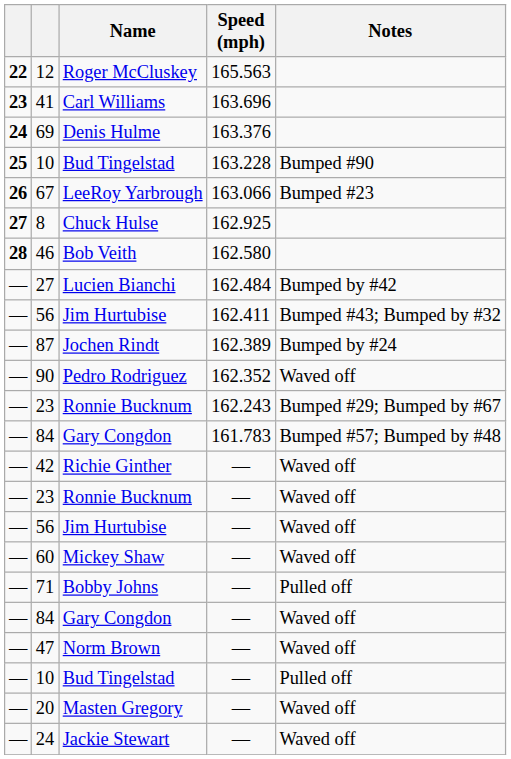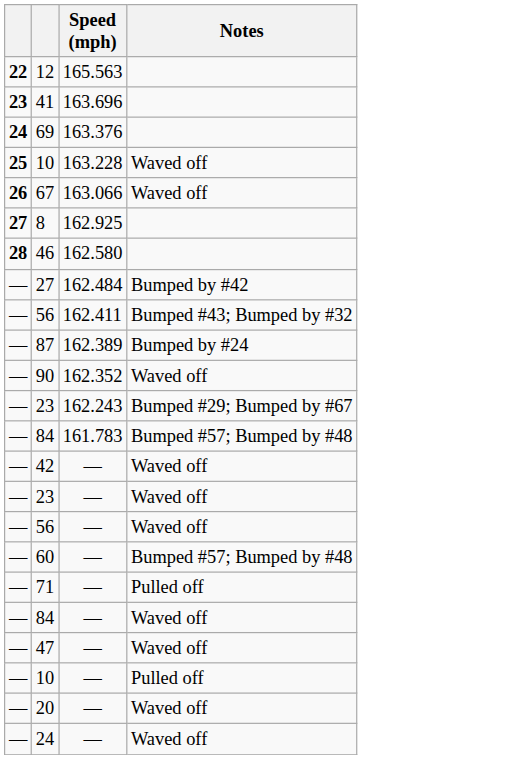- column: Name | Roger McCluskey | Carl Williams | Denis Hulme | Bud Tingelstad | LeeRoy Yarbrough | Chuck Hulse | Bob Veith | Lucien Bianchi | Jim Hurtubise | Jochen Rindt | Pedro Rodriguez | Ronnie Bucknum | Gary Congdon | Richie Ginther | Ronnie Bucknum | Jim Hurtubise | Mickey Shaw | Bobby Johns | Gary Congdon | Norm Brown | Bud Tingelstad | Masten Gregory | Jackie Stewart
10 / 163.228 | Notes: Bumped #90 -> Waved off
67 | Notes: Bumped #23 -> Waved off
60 | Notes: Waved off -> Bumped #57; Bumped by #48
